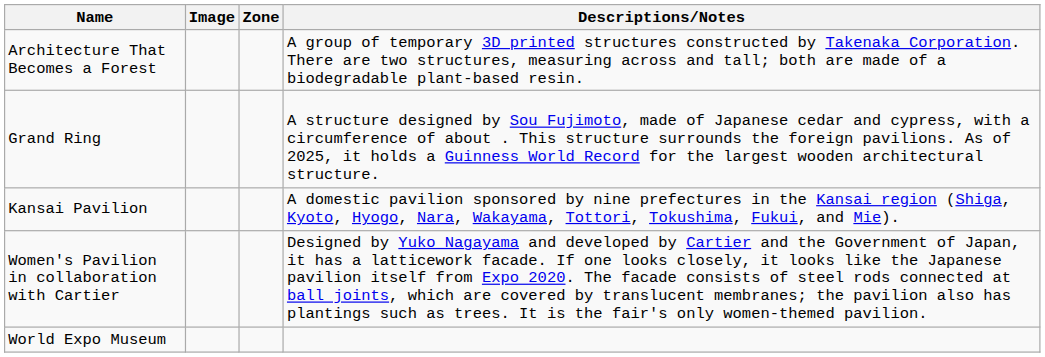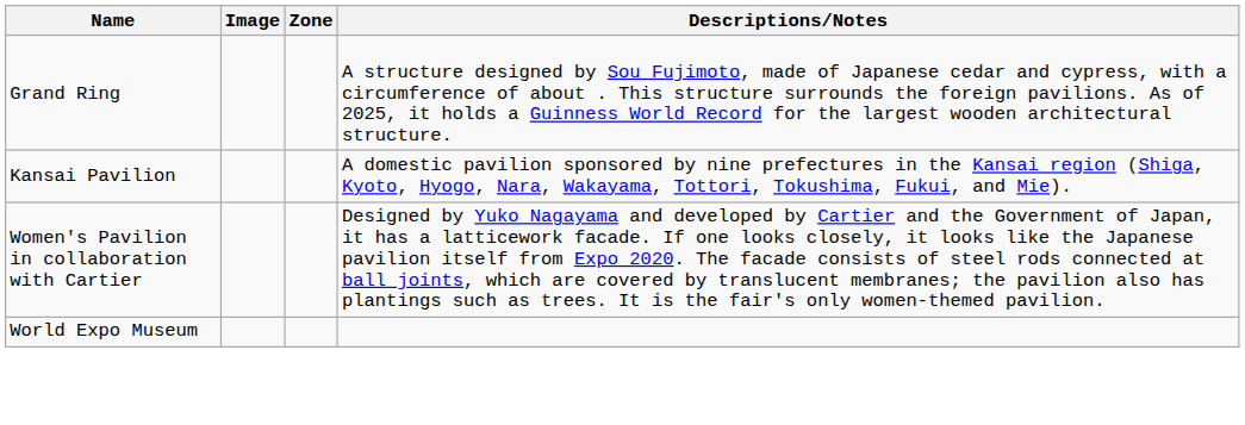- row: Architecture That Becomes a Forest | A group of temporary 3D printed structures constructed by Takenaka Corporation. There are two structures, measuring across and tall; both are made of a biodegradable plant-based resin.
